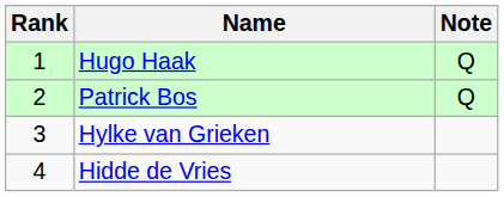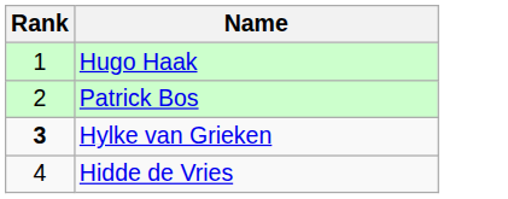- column: Note | Q | Q
Hylke van Grieken | Rank: normal -> bold
